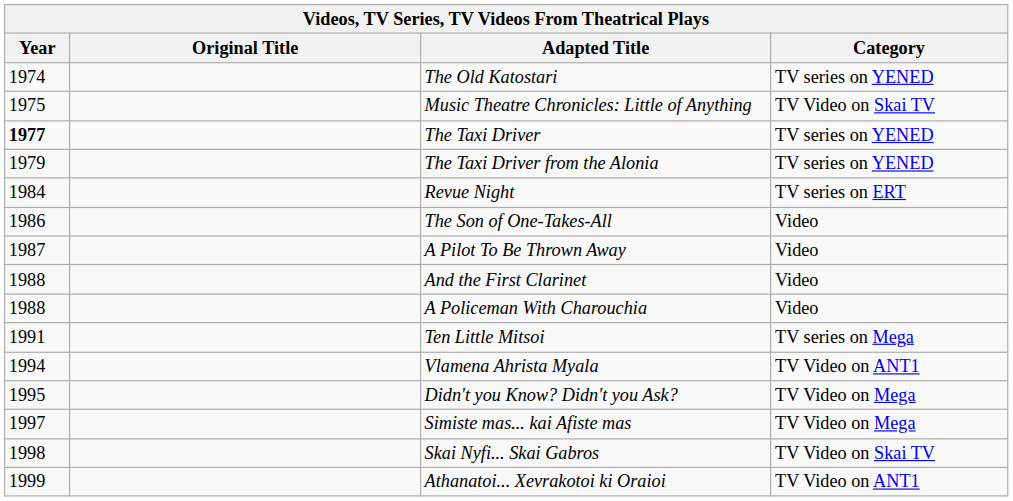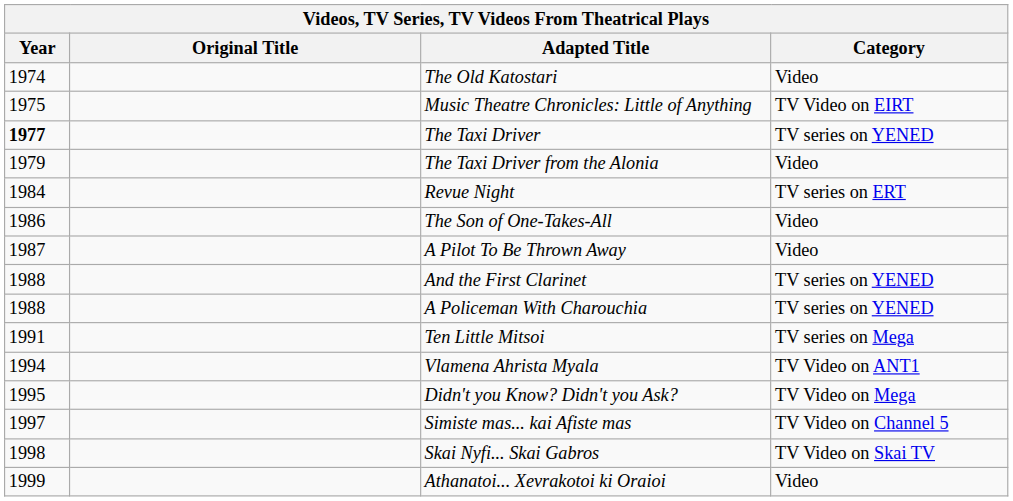The Old Katostari | Category: TV series on YENED -> Video
Music Theatre Chronicles: Little of Anything | Category: TV Video on Skai TV -> TV Video on EIRT
The Taxi Driver from the Alonia | Category: TV series on YENED -> Video
And the First Clarinet | Category: Video -> TV series on YENED
A Policeman With Charouchia | Category: Video -> TV series on YENED
Simiste mas... kai Afiste mas | Category: TV Video on Mega -> TV Video on Channel 5
Athanatoi... Χevrakotoi ki Οraioi | Category: TV Video on ANT1 -> Video
